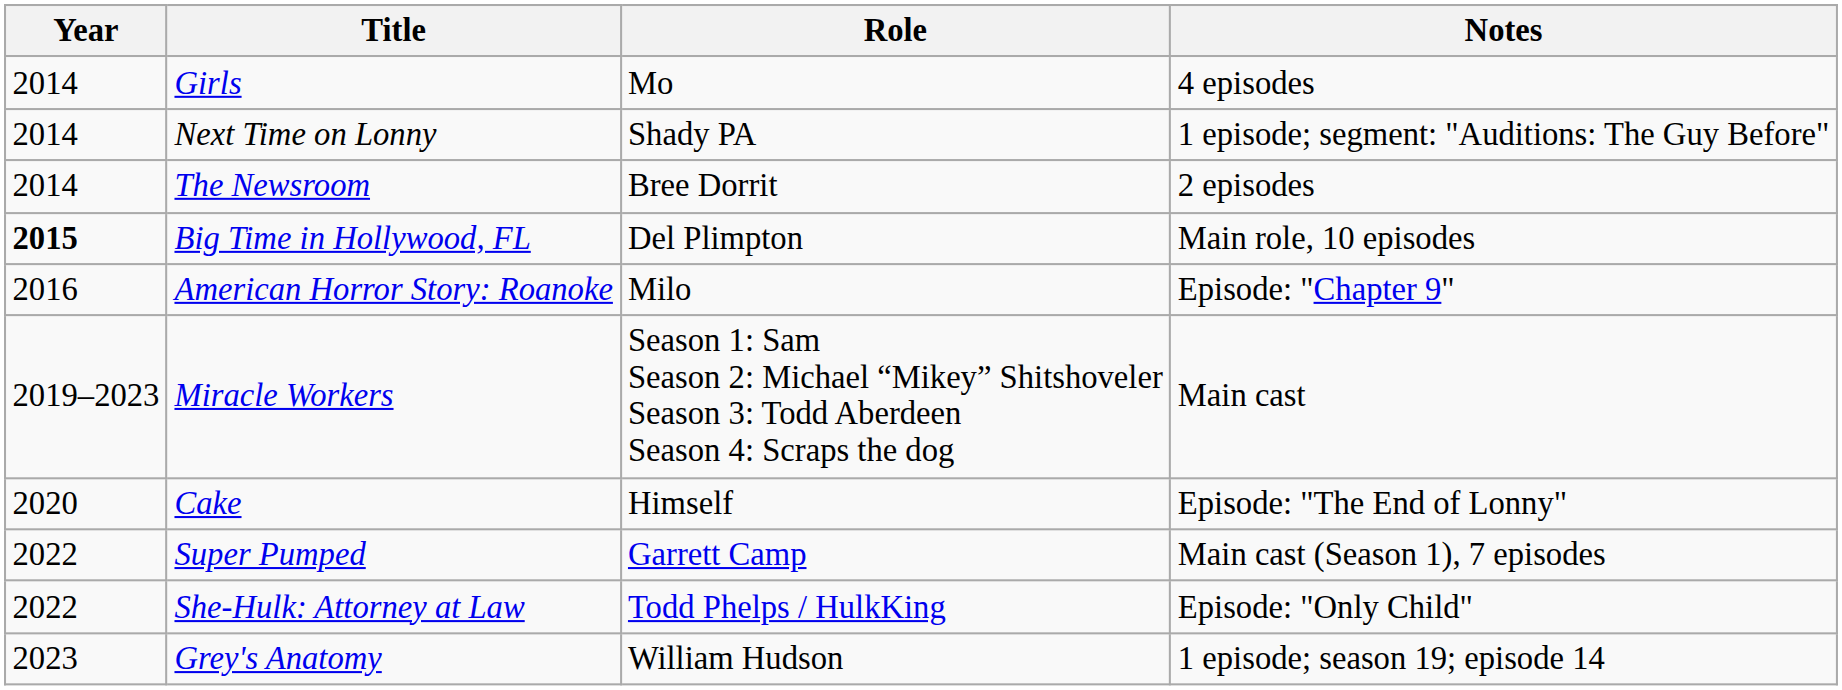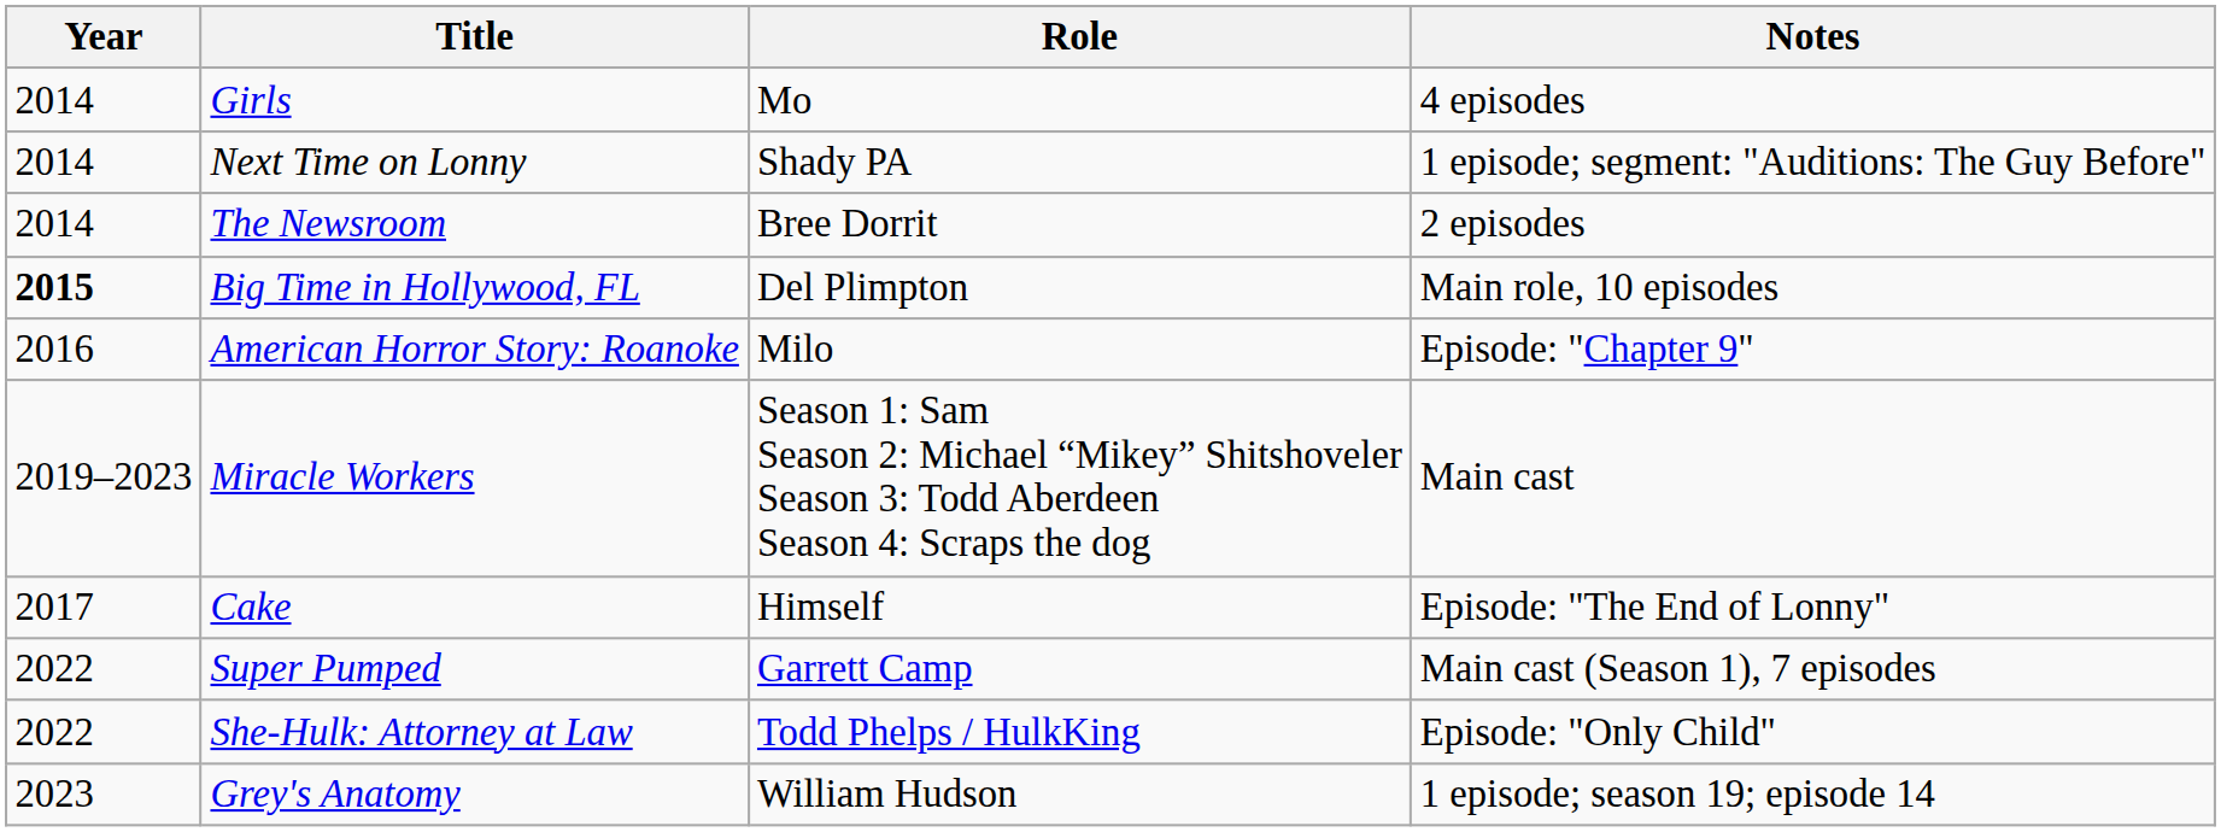Cake | Year: 2020 -> 2017
